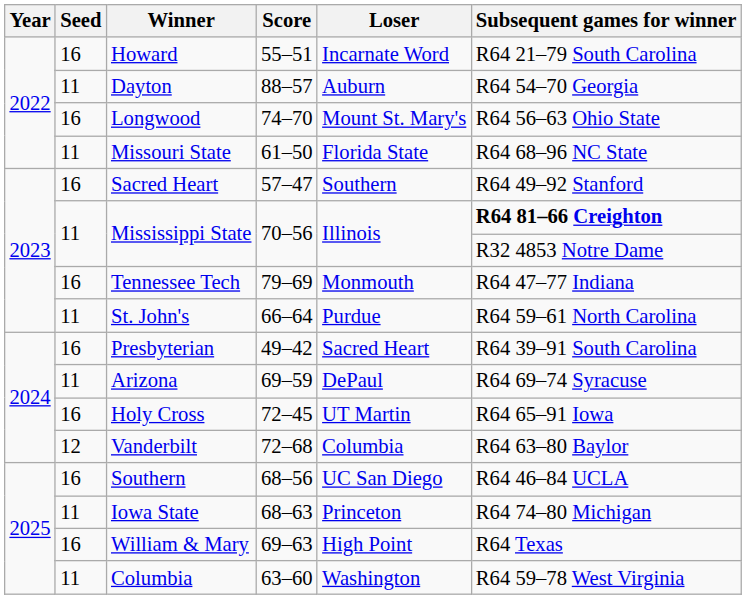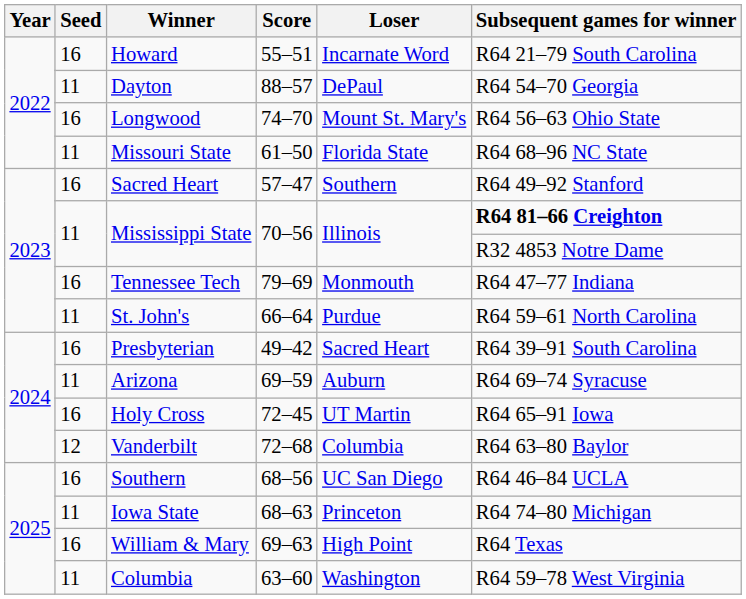Dayton | Loser: Auburn -> DePaul
Arizona | Loser: DePaul -> Auburn
